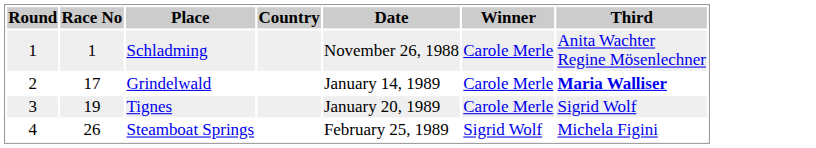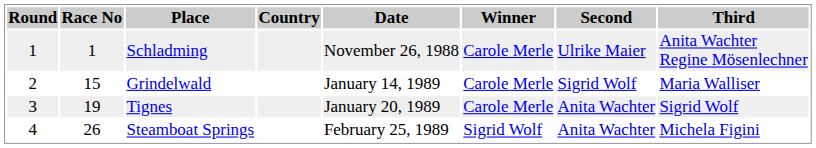+ column: Second | Ulrike Maier | Sigrid Wolf | Anita Wachter | Anita Wachter
Grindelwald | Race No: 17 -> 15
Grindelwald | Third: bold -> normal
